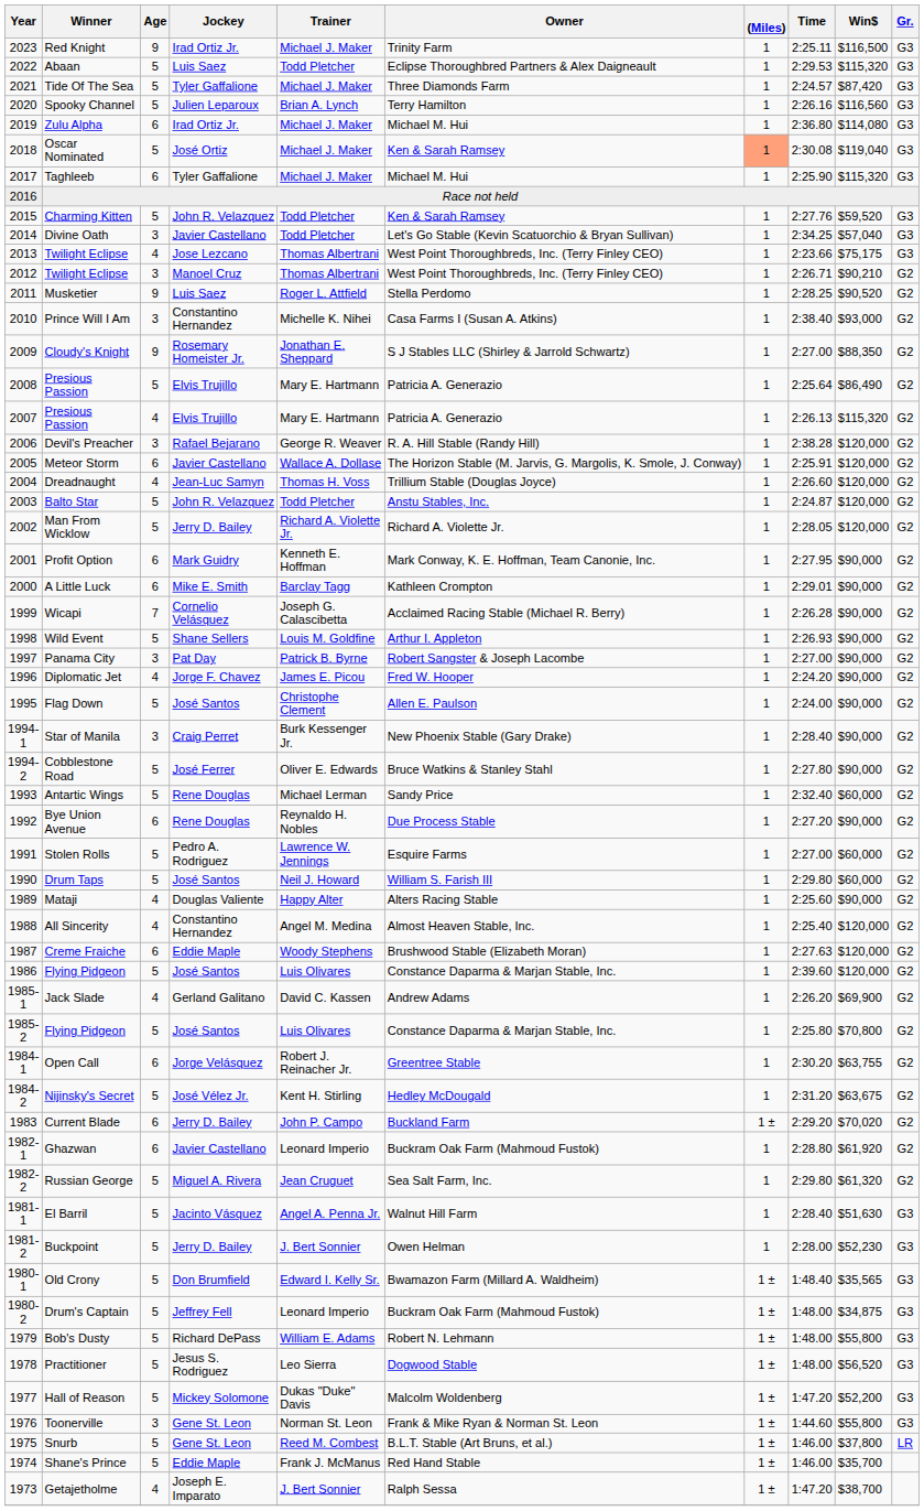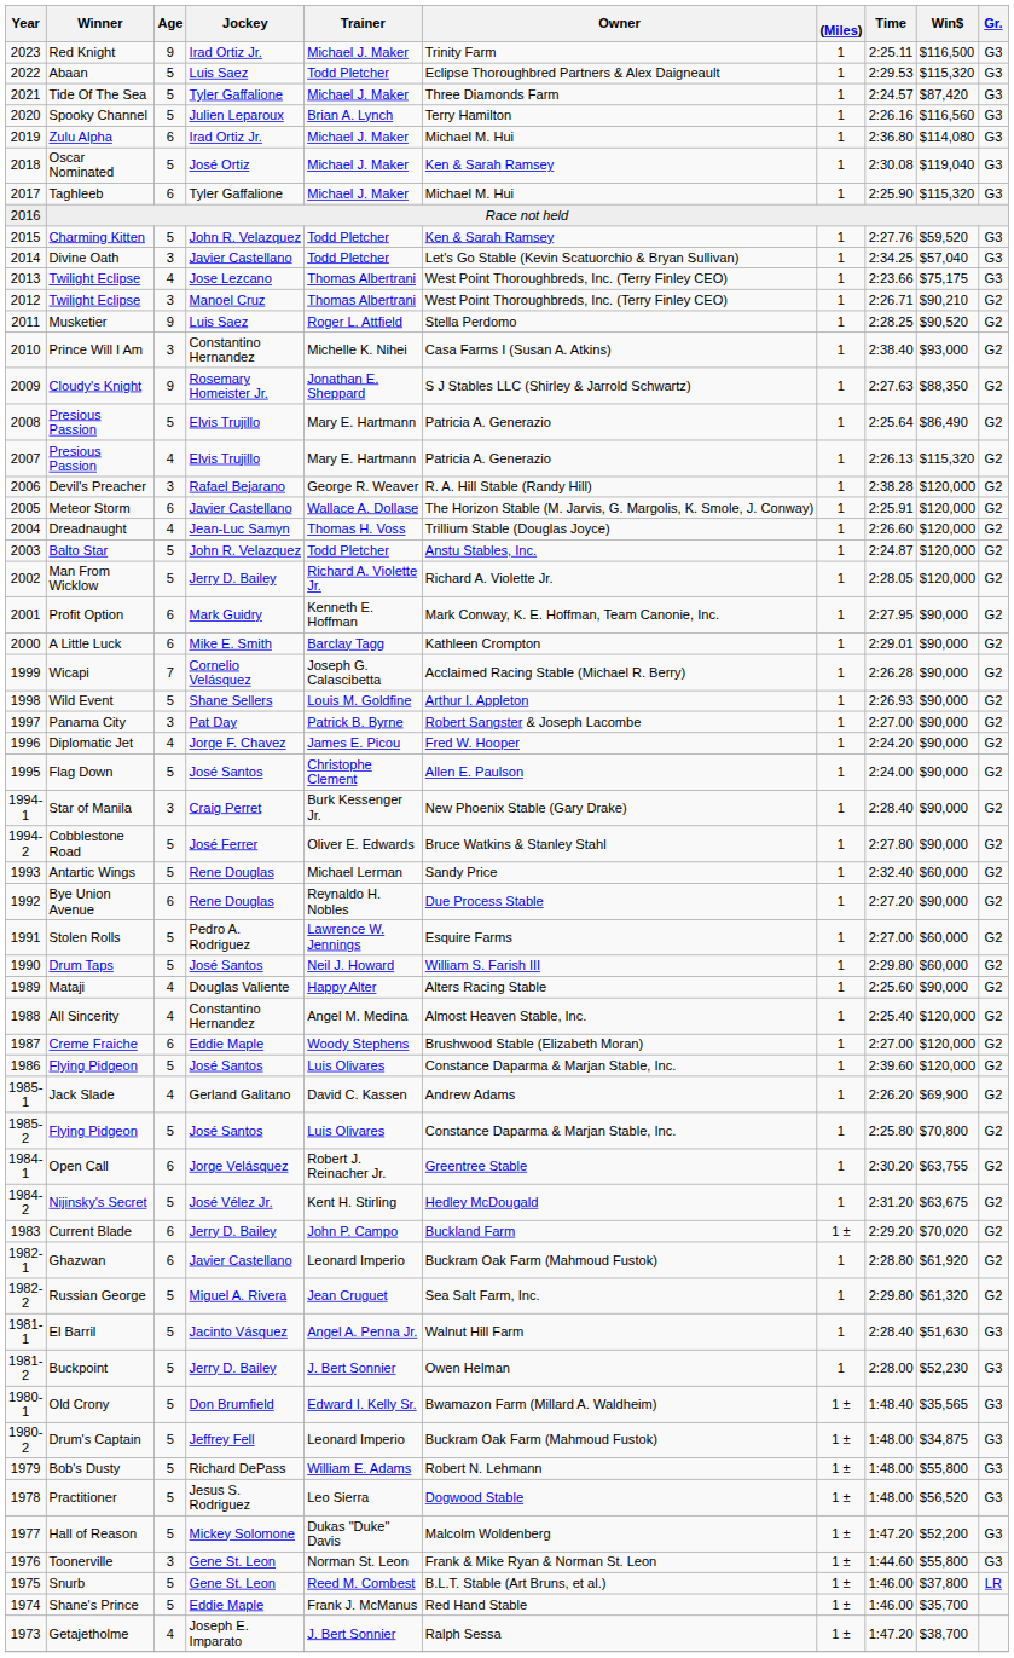Oscar Nominated | (Miles): lightsalmon background -> no background
Cloudy's Knight | Time: 2:27.00 -> 2:27.63
Creme Fraiche | Time: 2:27.63 -> 2:27.00
